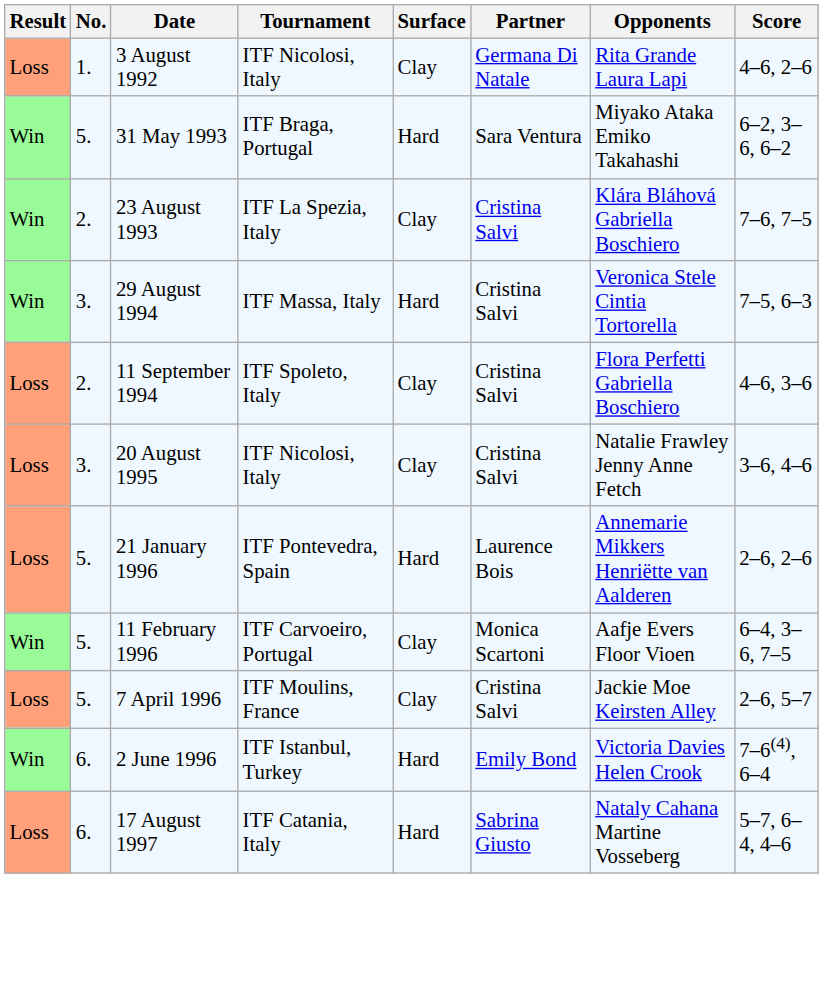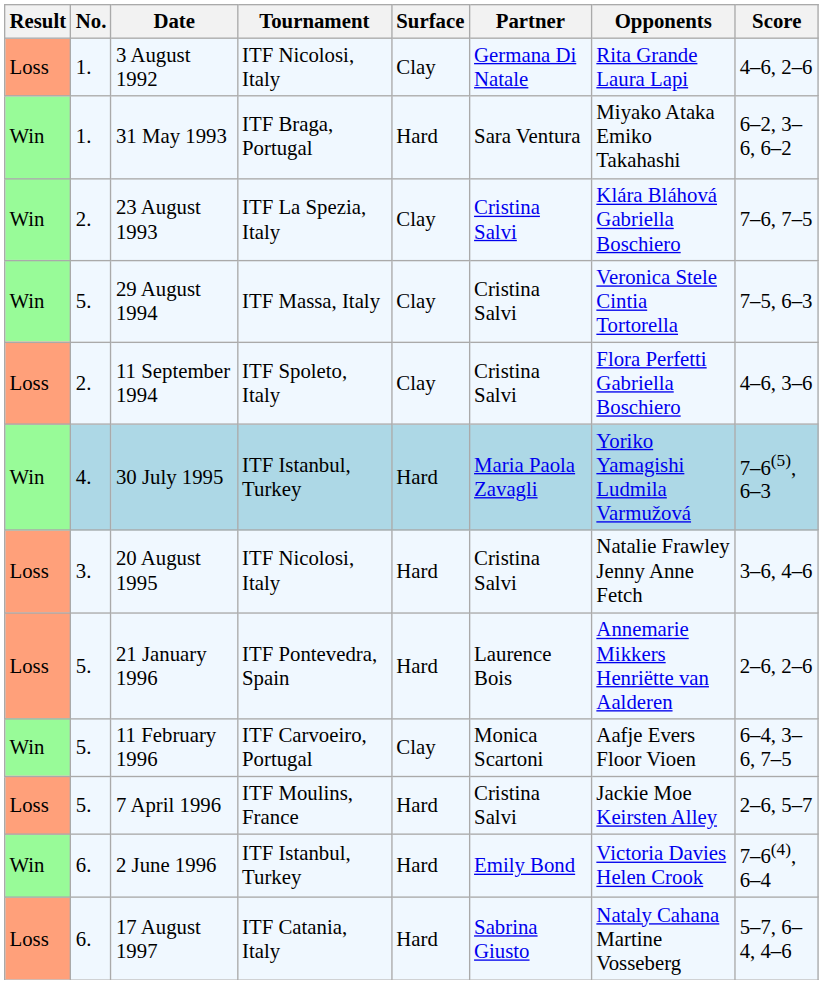31 May 1993 | No.: 5. -> 1.
29 August 1994 | No.: 3. -> 5.
29 August 1994 | Surface: Hard -> Clay
+ row: Win | 4. | 30 July 1995 | ITF Istanbul, Turkey | Hard | Maria Paola Zavagli | Yoriko Yamagishi Ludmila Varmužová | 7–6(5), 6–3
20 August 1995 | Surface: Clay -> Hard
7 April 1996 | Surface: Clay -> Hard
